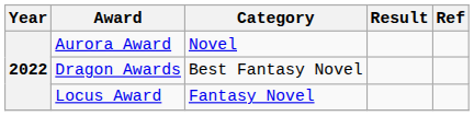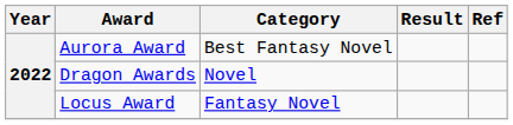Aurora Award | Category: Novel -> Best Fantasy Novel
Dragon Awards | Category: Best Fantasy Novel -> Novel
